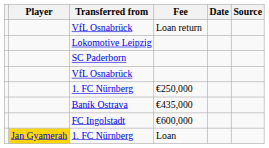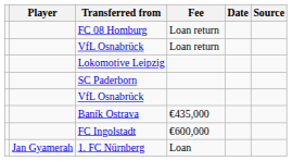+ row: FC 08 Homburg | Loan return
- row: 1. FC Nürnberg | €250,000
1. FC Nürnberg / Loan | Player: gold background -> no background
